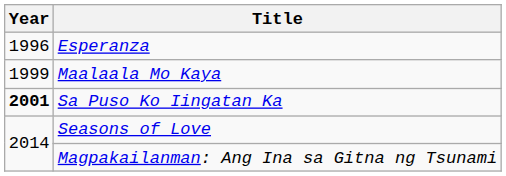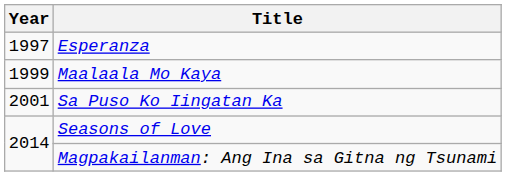Esperanza | Year: 1996 -> 1997
Sa Puso Ko Iingatan Ka | Year: bold -> normal
